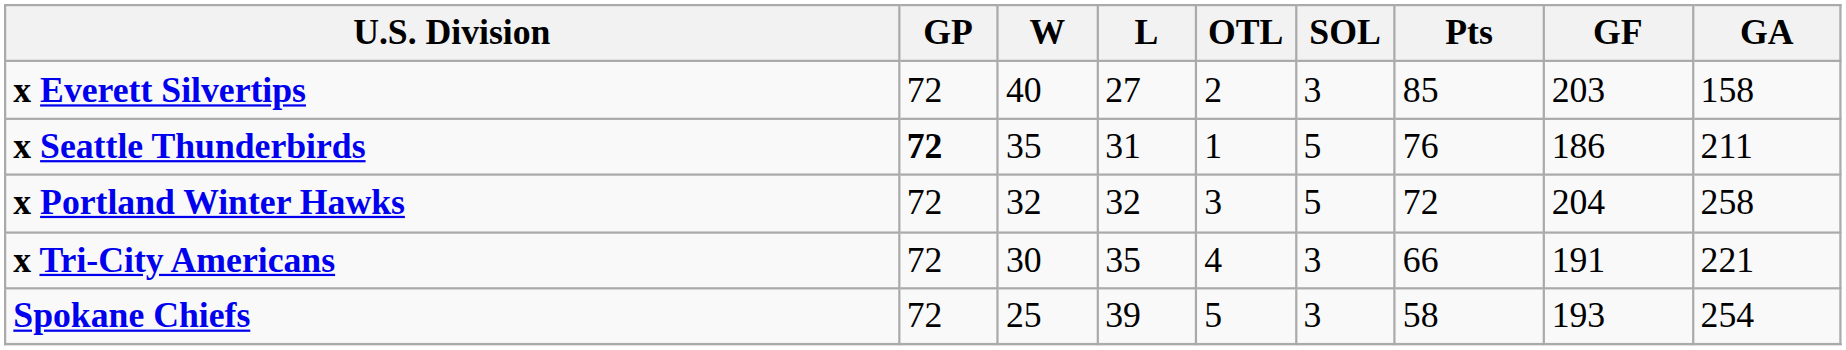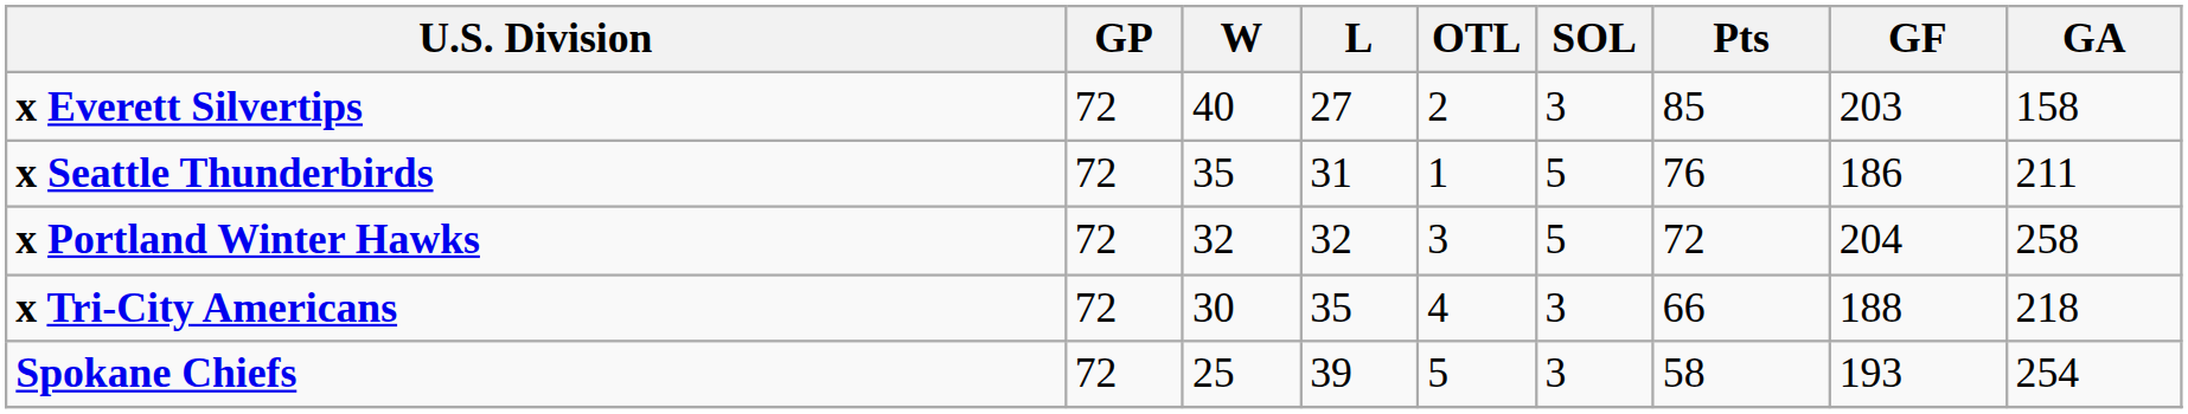x Seattle Thunderbirds | GP: bold -> normal
x Tri-City Americans | GF: 191 -> 188
x Tri-City Americans | GA: 221 -> 218
